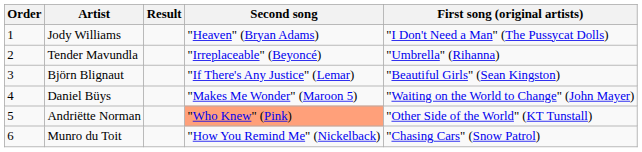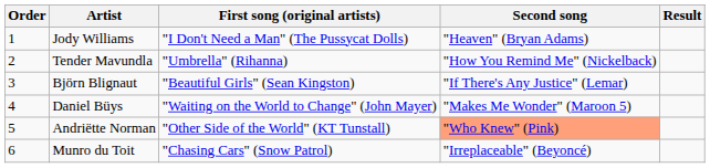columns swapped: First song (original artists) <-> Result
Tender Mavundla | Second song: "Irreplaceable" (Beyoncé) -> "How You Remind Me" (Nickelback)
Munro du Toit | Second song: "How You Remind Me" (Nickelback) -> "Irreplaceable" (Beyoncé)
